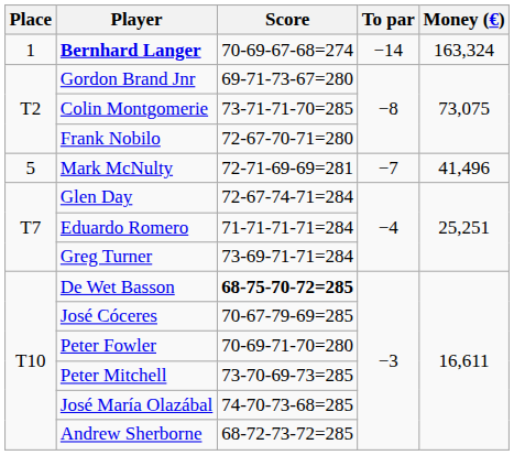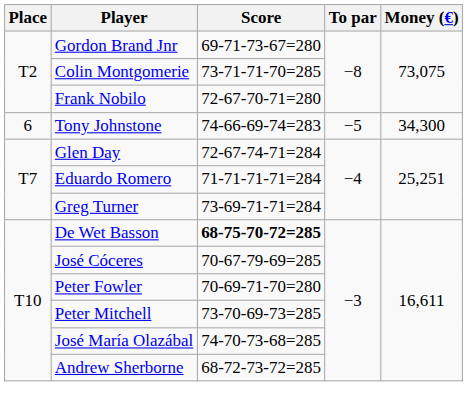- row: 1 | Bernhard Langer | 70-69-67-68=274 | −14 | 163,324
- row: 5 | Mark McNulty | 72-71-69-69=281 | −7 | 41,496
+ row: 6 | Tony Johnstone | 74-66-69-74=283 | −5 | 34,300
